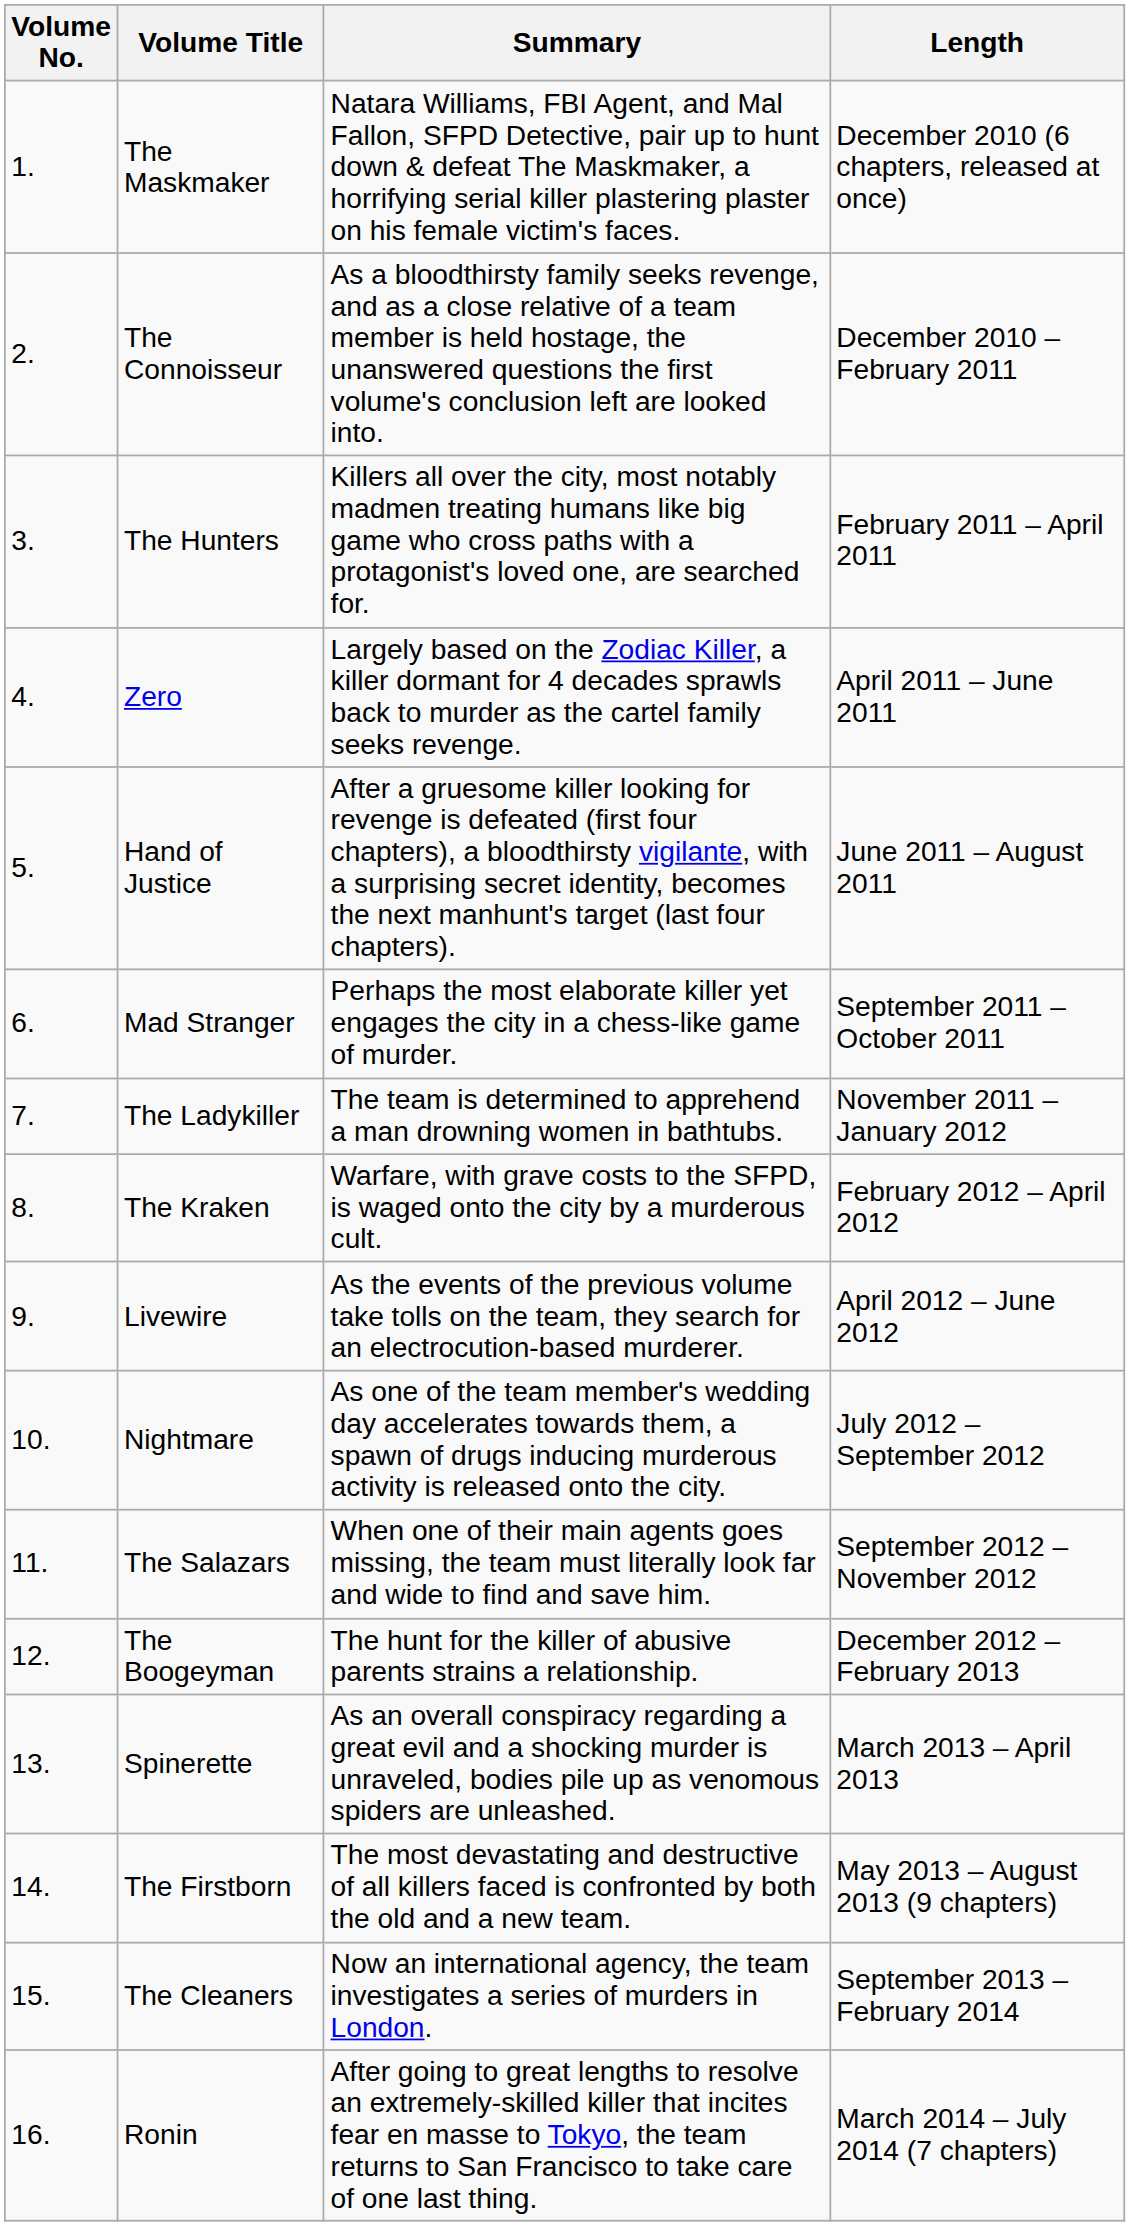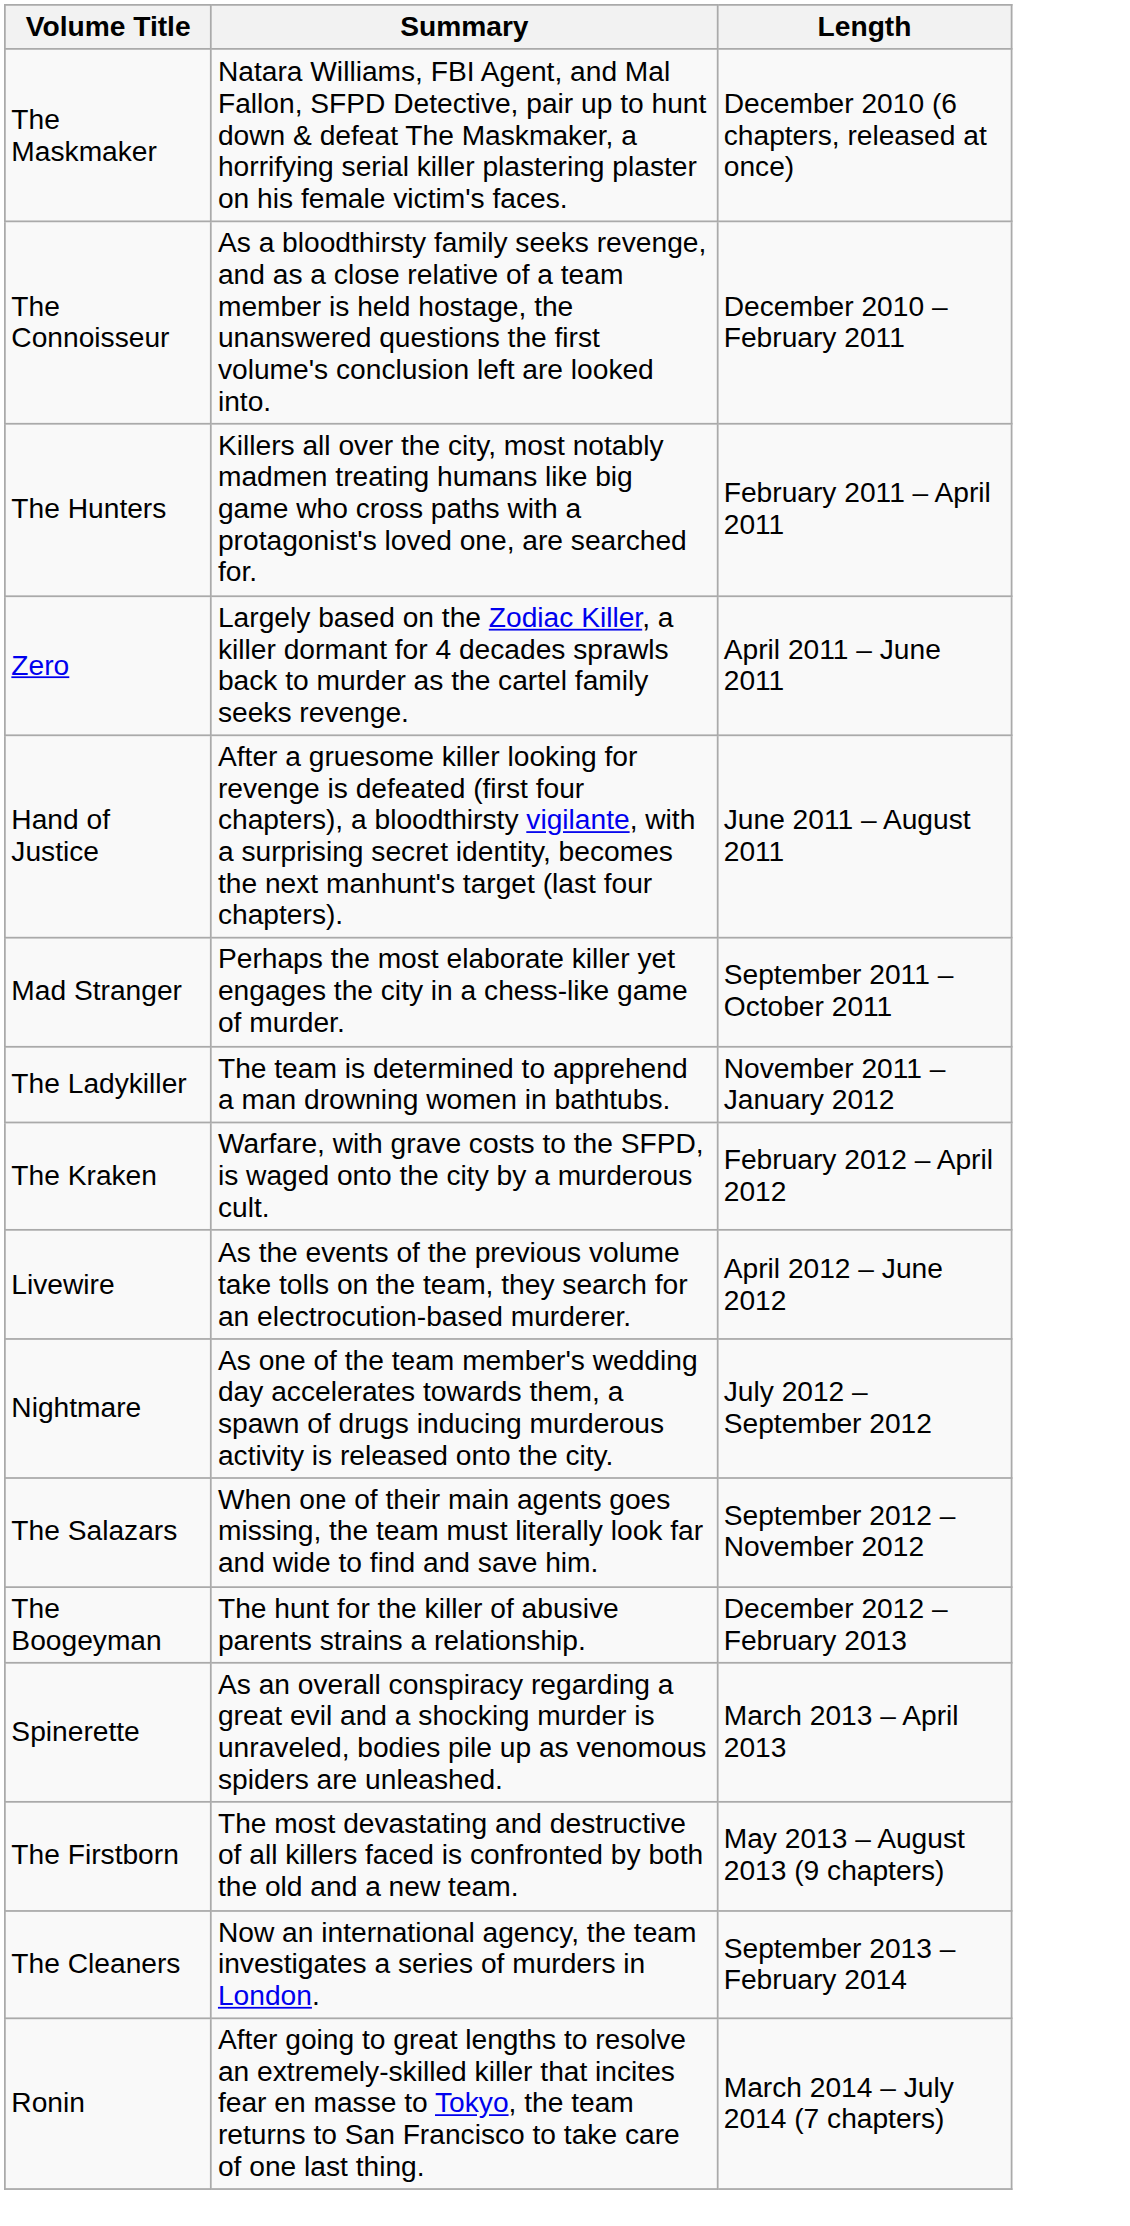- column: Volume No. | 1. | 2. | 3. | 4. | 5. | 6. | 7. | 8. | 9. | 10. | 11. | 12. | 13. | 14. | 15. | 16.
